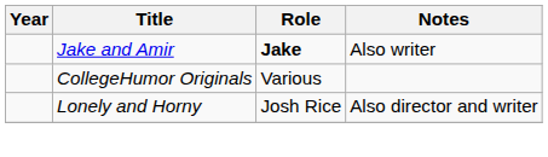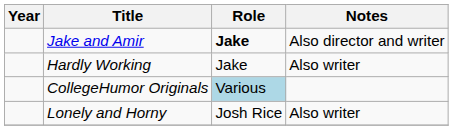Jake and Amir | Notes: Also writer -> Also director and writer
+ row: Hardly Working | Jake | Also writer
CollegeHumor Originals | Role: no background -> lightblue background
Lonely and Horny | Notes: Also director and writer -> Also writer
